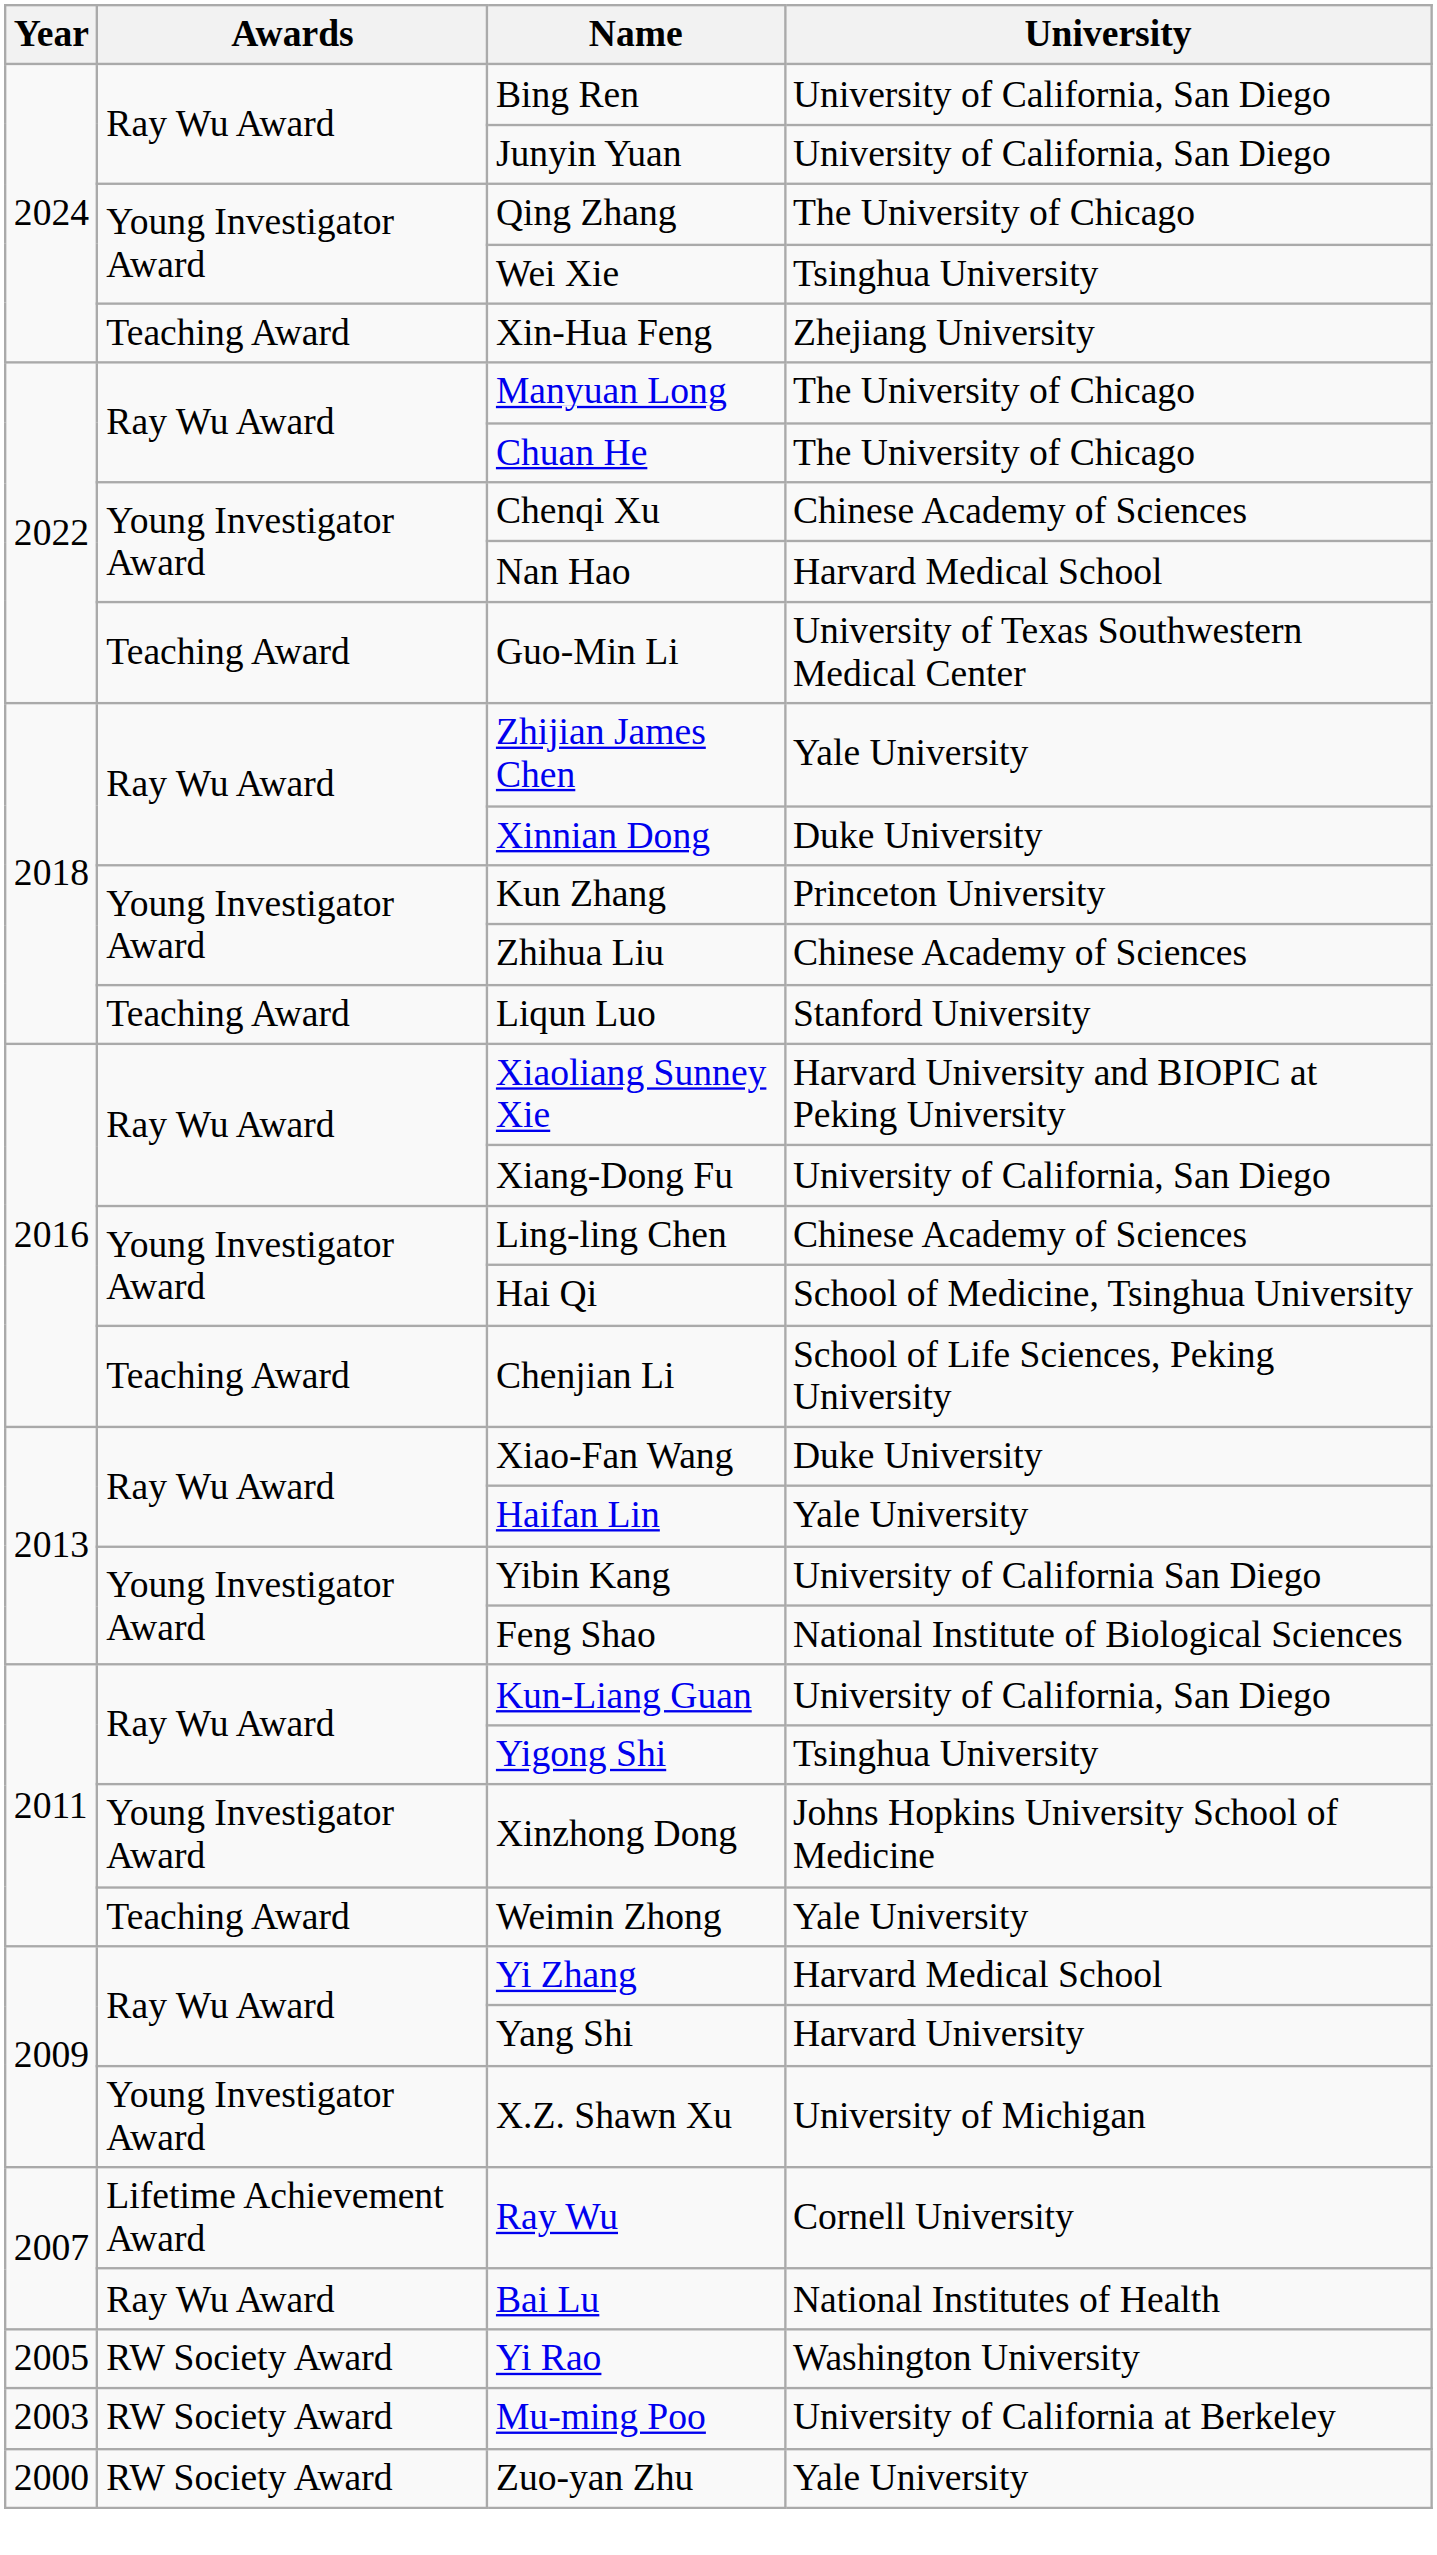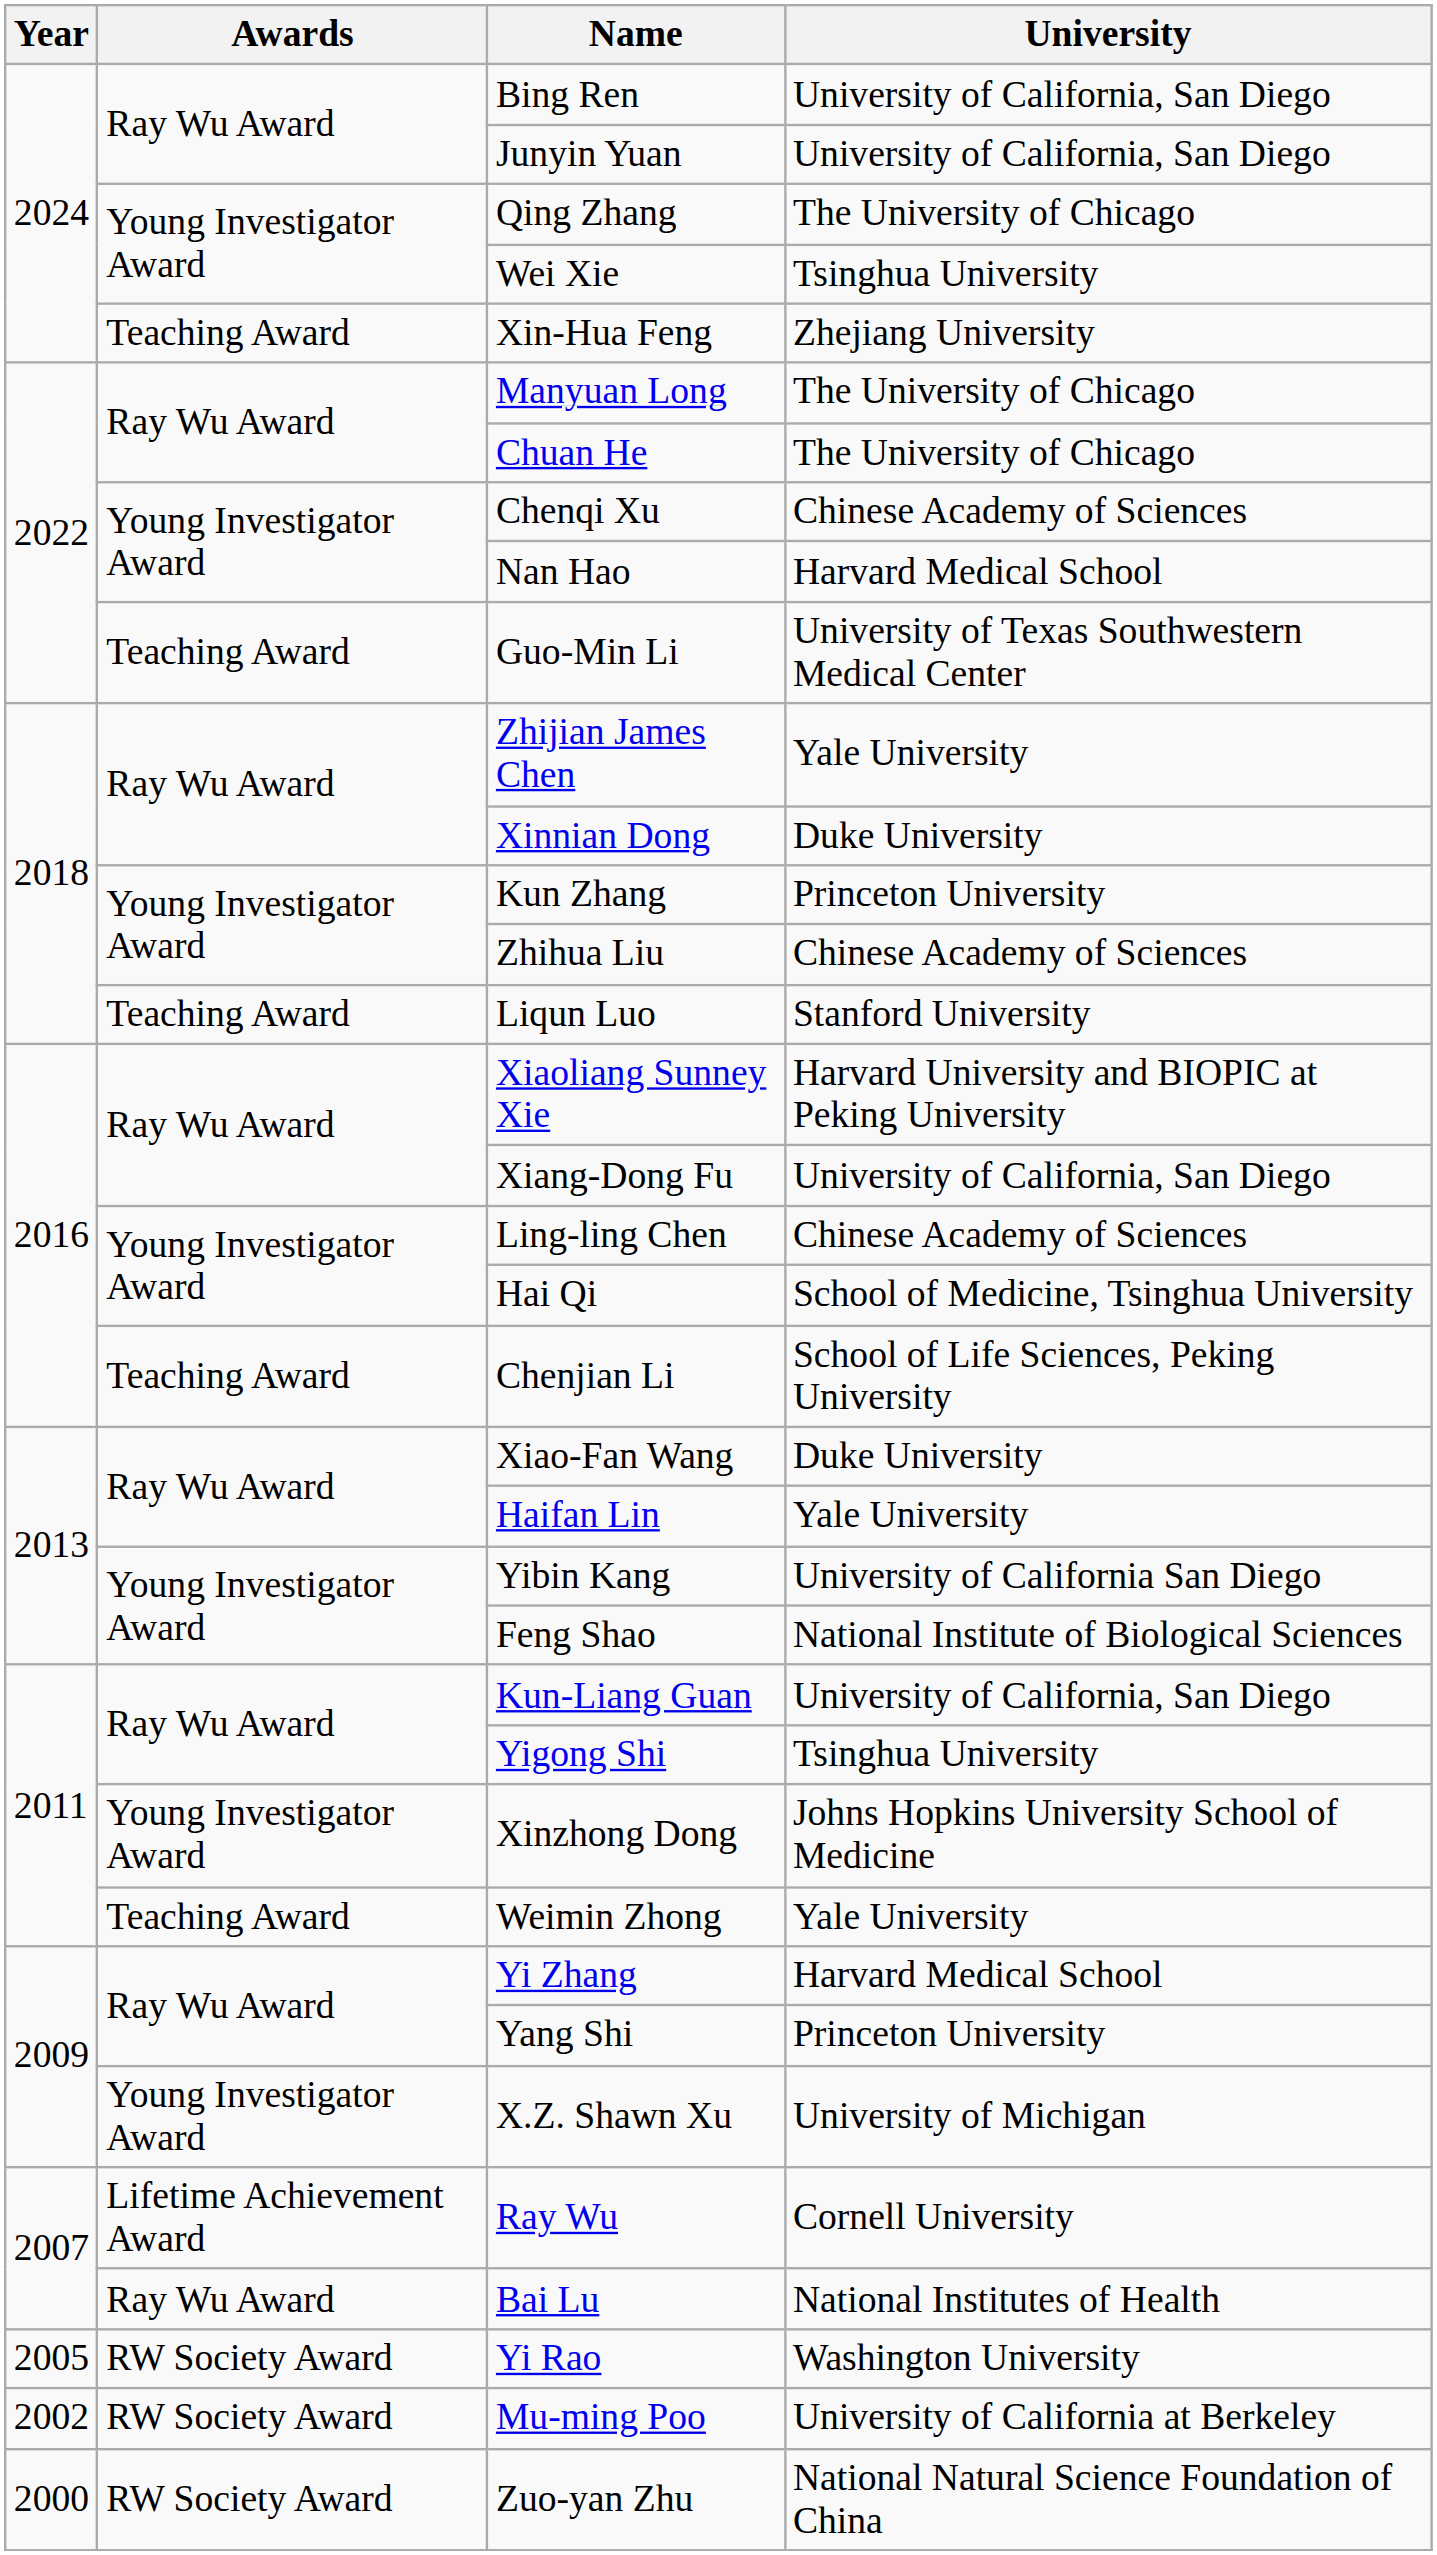Yang Shi | University: Harvard University -> Princeton University
Mu-ming Poo | Year: 2003 -> 2002
Zuo-yan Zhu | University: Yale University -> National Natural Science Foundation of China
